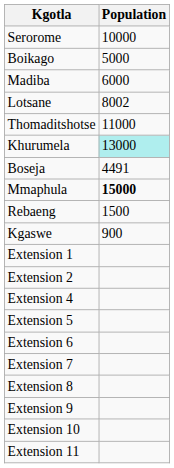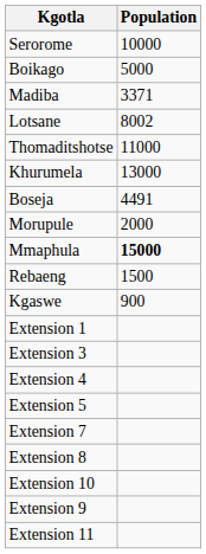Madiba | Population: 6000 -> 3371
Khurumela | Population: paleturquoise background -> no background
+ row: Morupule | 2000
- row: Extension 2
+ row: Extension 3
- row: Extension 6
rows swapped: Extension 9 <-> Extension 10
